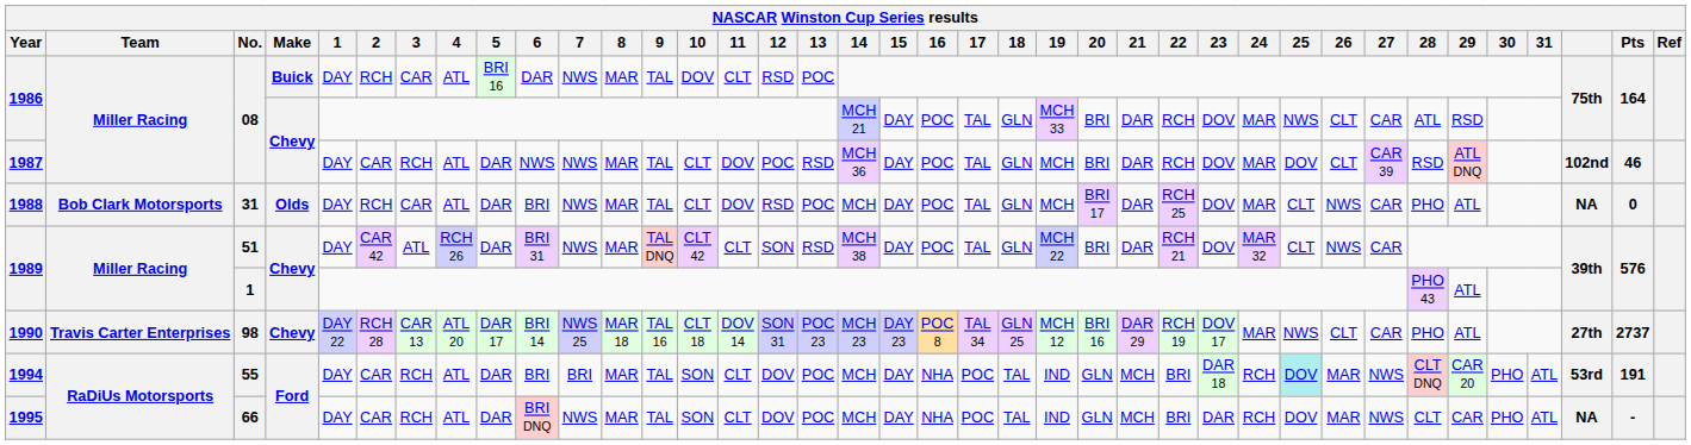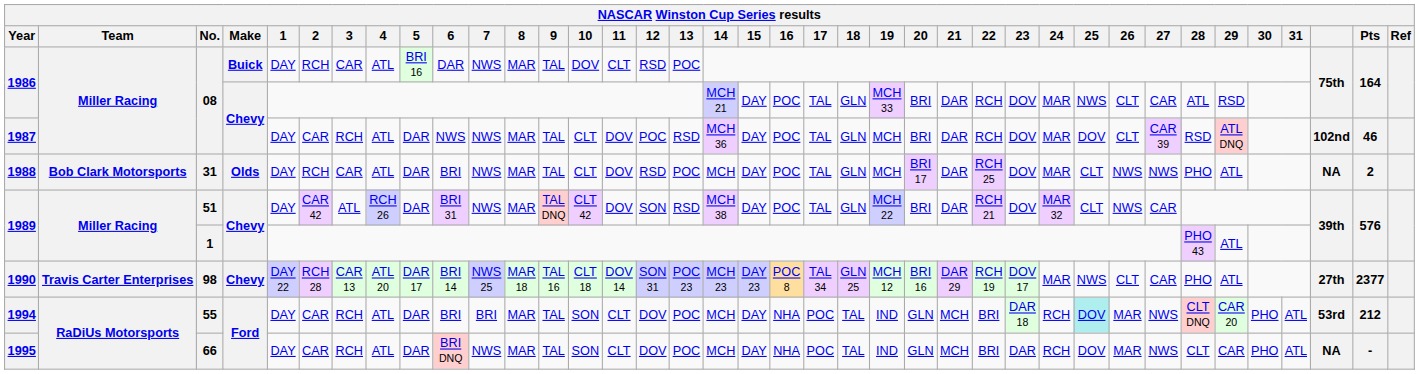1988 | 27: CAR -> NWS
1988 | Pts: 0 -> 2
1989 / 51 | 11: CLT -> DOV
1990 | Pts: 2737 -> 2377
1994 | Pts: 191 -> 212
